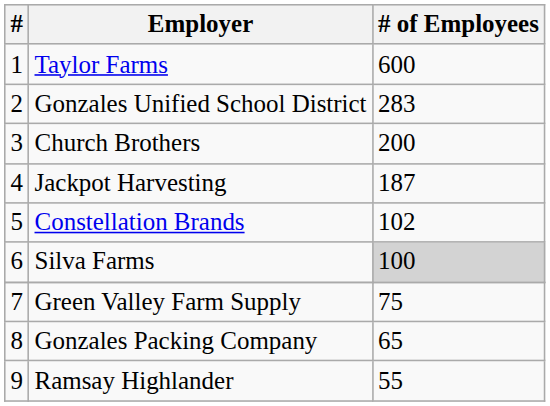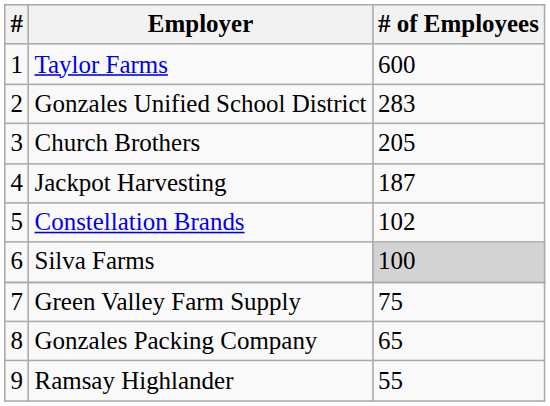Church Brothers | # of Employees: 200 -> 205
